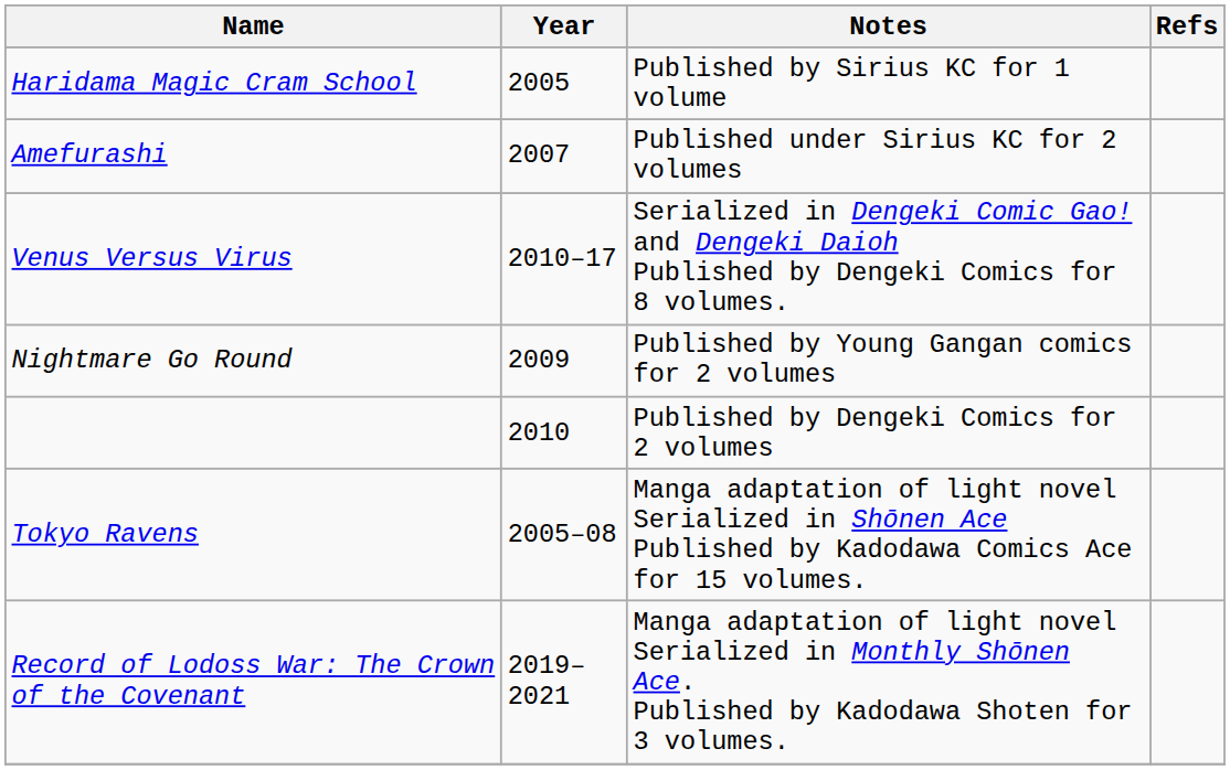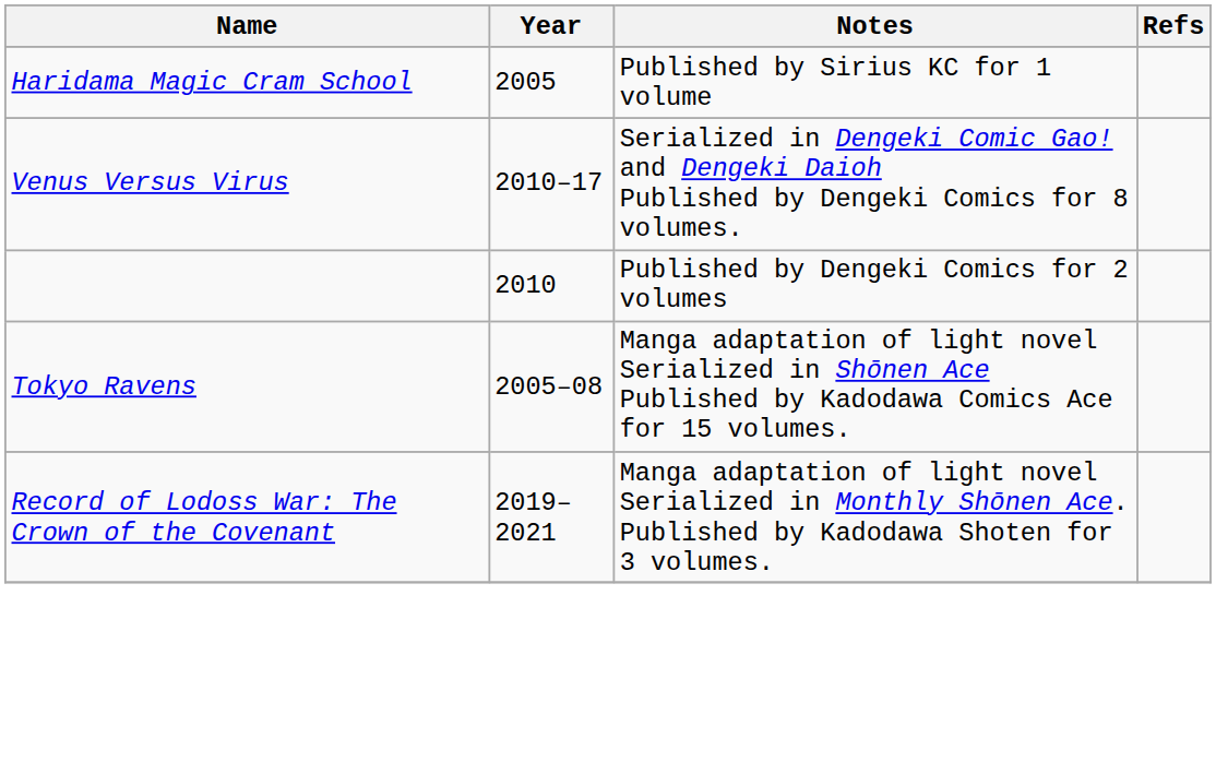- row: Amefurashi | 2007 | Published under Sirius KC for 2 volumes
- row: Nightmare Go Round | 2009 | Published by Young Gangan comics for 2 volumes
